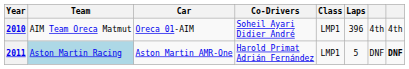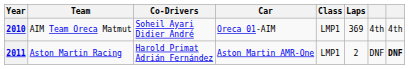columns swapped: Co-Drivers <-> Car
2010 | Laps: 396 -> 369
2011 | Team: lightblue background -> no background
2011 | Laps: 5 -> 2
